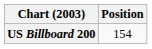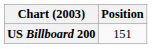US Billboard 200 | Position: 154 -> 151
